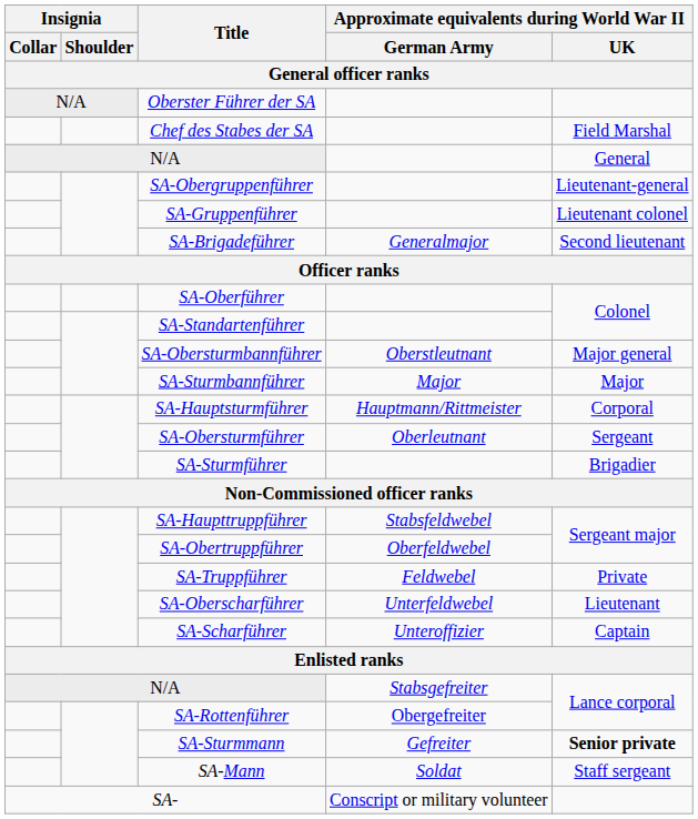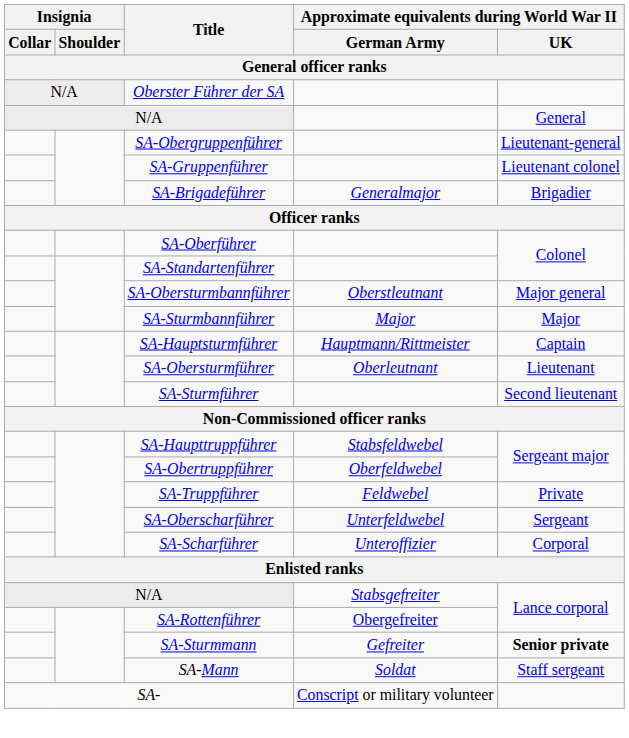- row: Chef des Stabes der SA | Field Marshal
SA-Brigadeführer | Approximate equivalents during World War II / UK: Second lieutenant -> Brigadier
SA-Hauptsturmführer | Approximate equivalents during World War II / UK: Corporal -> Captain
SA-Obersturmführer | Approximate equivalents during World War II / UK: Sergeant -> Lieutenant
SA-Sturmführer | Approximate equivalents during World War II / UK: Brigadier -> Second lieutenant
SA-Oberscharführer | Approximate equivalents during World War II / UK: Lieutenant -> Sergeant
SA-Scharführer | Approximate equivalents during World War II / UK: Captain -> Corporal
